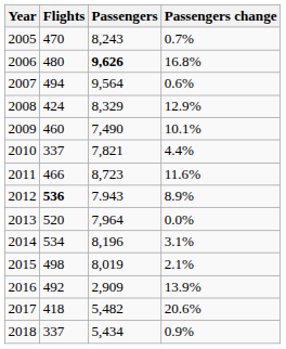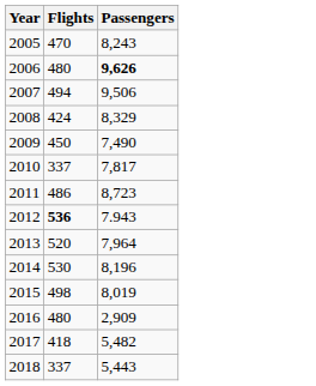- column: Passengers change | 0.7% | 16.8% | 0.6% | 12.9% | 10.1% | 4.4% | 11.6% | 8.9% | 0.0% | 3.1% | 2.1% | 13.9% | 20.6% | 0.9%
2007 | Passengers: 9,564 -> 9,506
2009 | Flights: 460 -> 450
2010 | Passengers: 7,821 -> 7,817
2011 | Flights: 466 -> 486
2014 | Flights: 534 -> 530
2016 | Flights: 492 -> 480
2018 | Passengers: 5,434 -> 5,443
